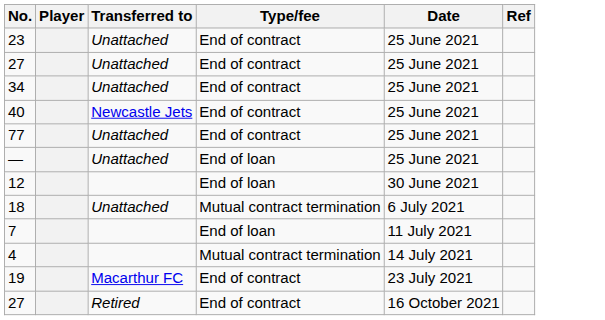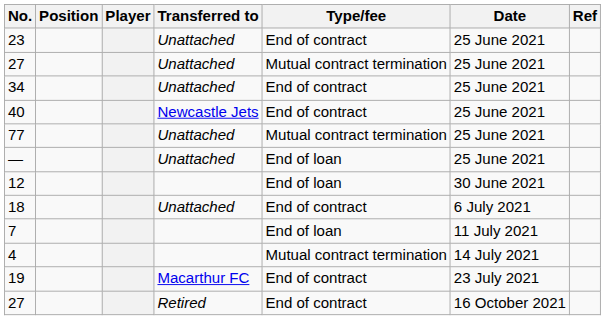+ column: Position
27 / Unattached | Type/fee: End of contract -> Mutual contract termination
77 | Type/fee: End of contract -> Mutual contract termination
18 | Type/fee: Mutual contract termination -> End of contract
